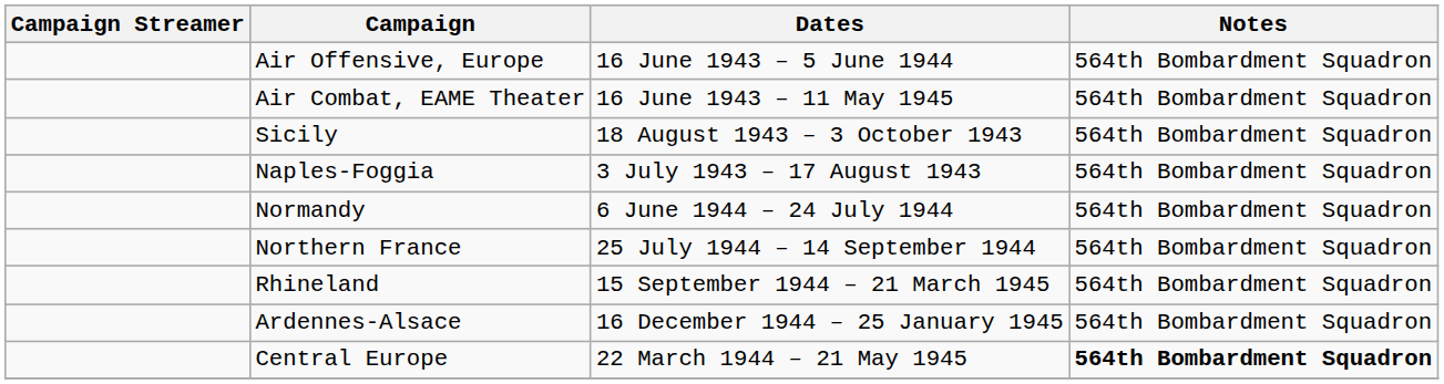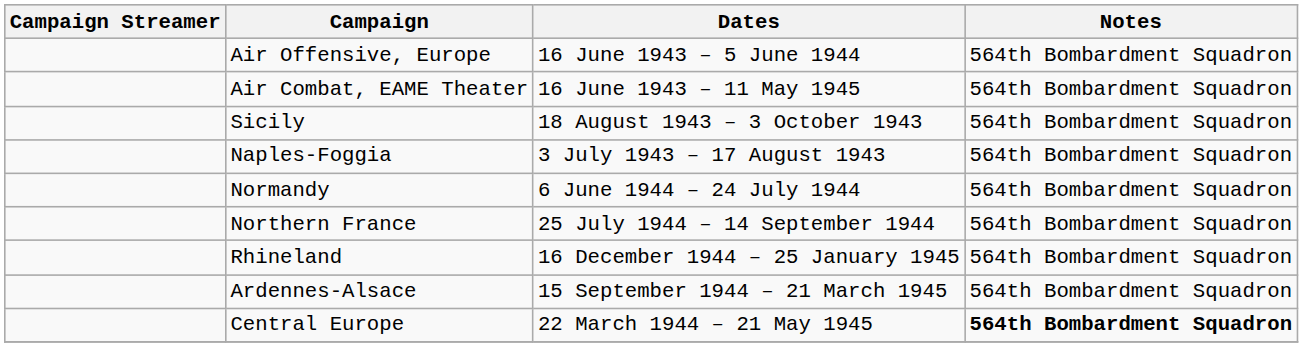Rhineland | Dates: 15 September 1944 – 21 March 1945 -> 16 December 1944 – 25 January 1945
Ardennes-Alsace | Dates: 16 December 1944 – 25 January 1945 -> 15 September 1944 – 21 March 1945
